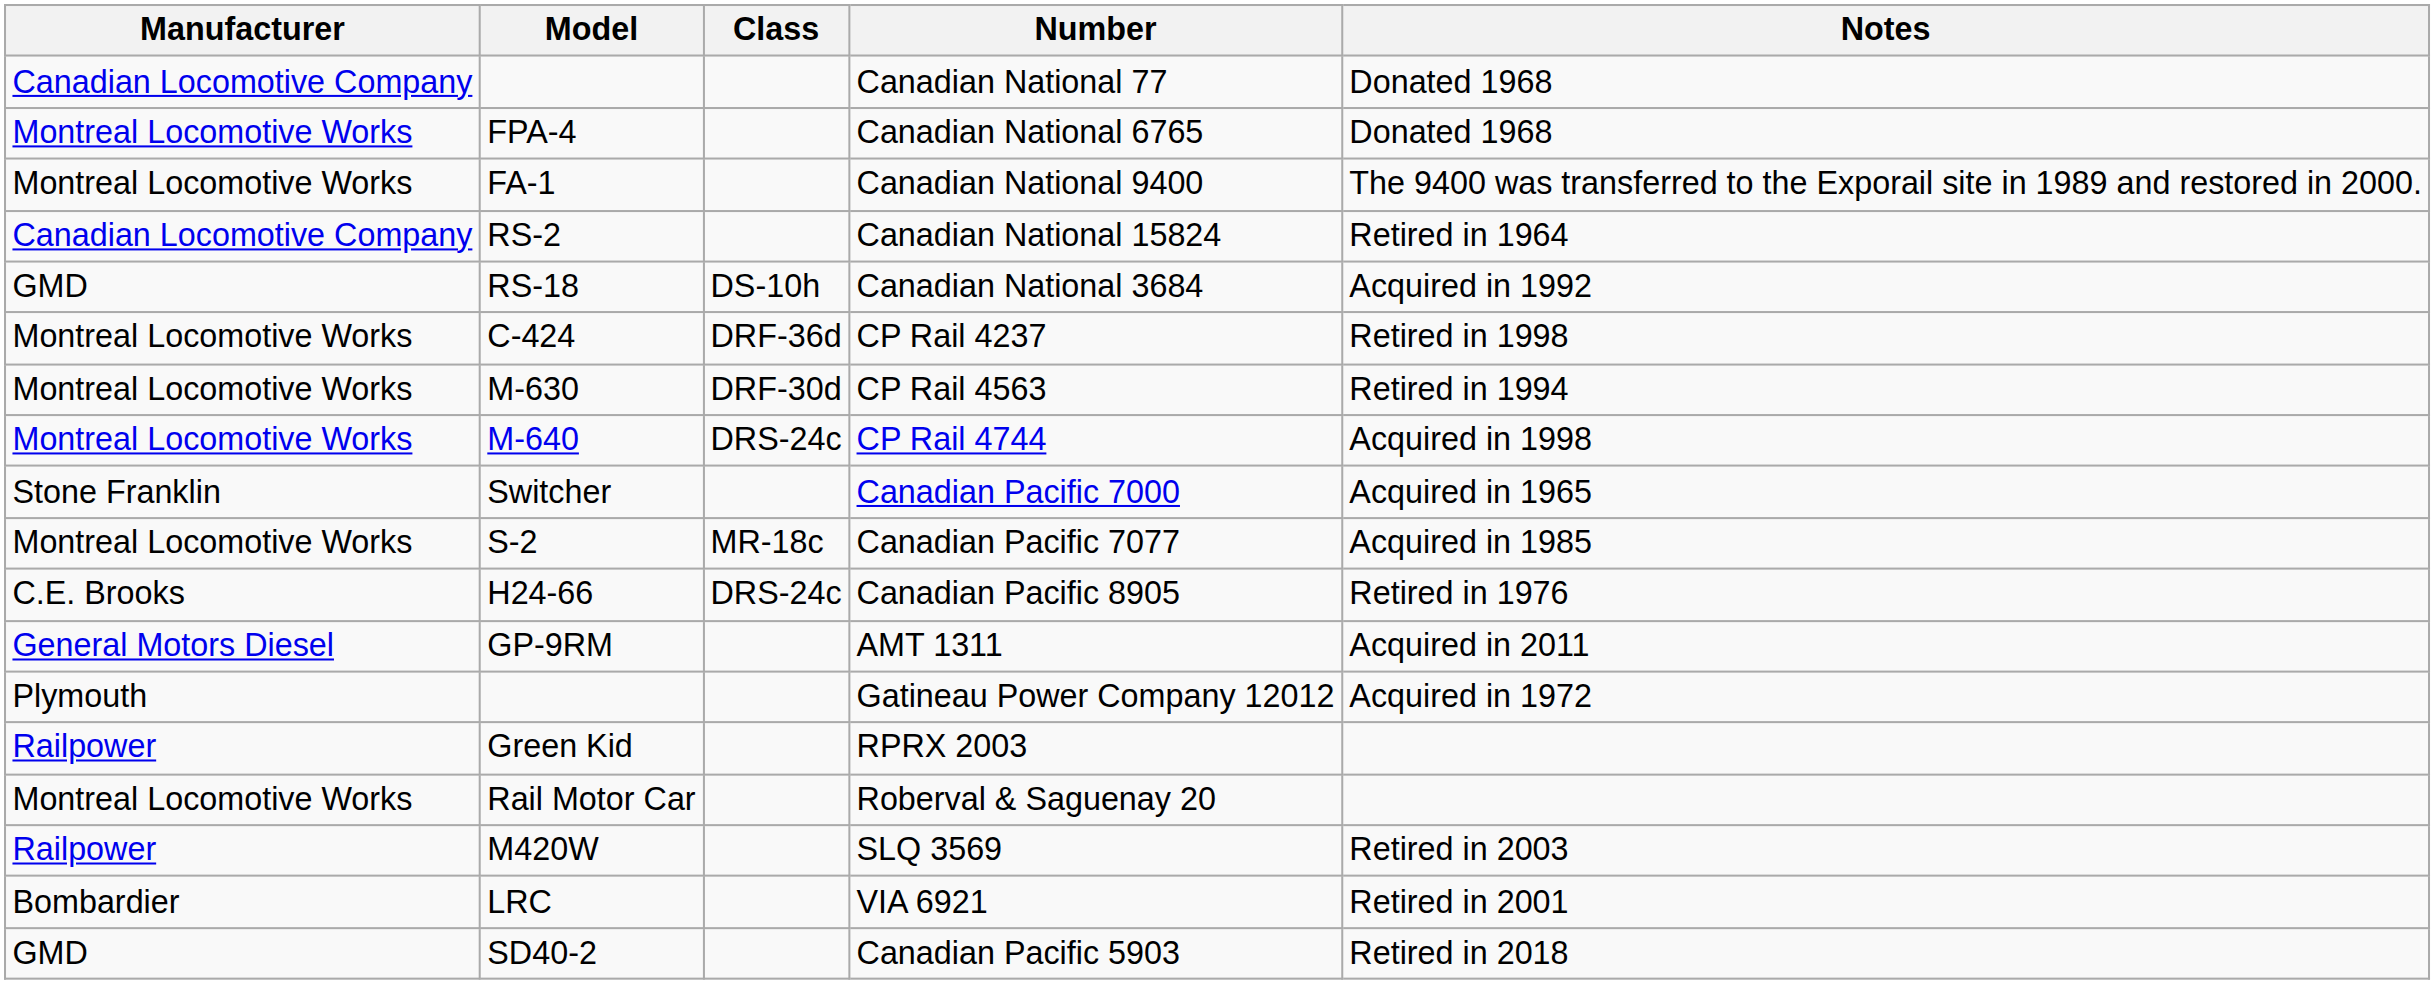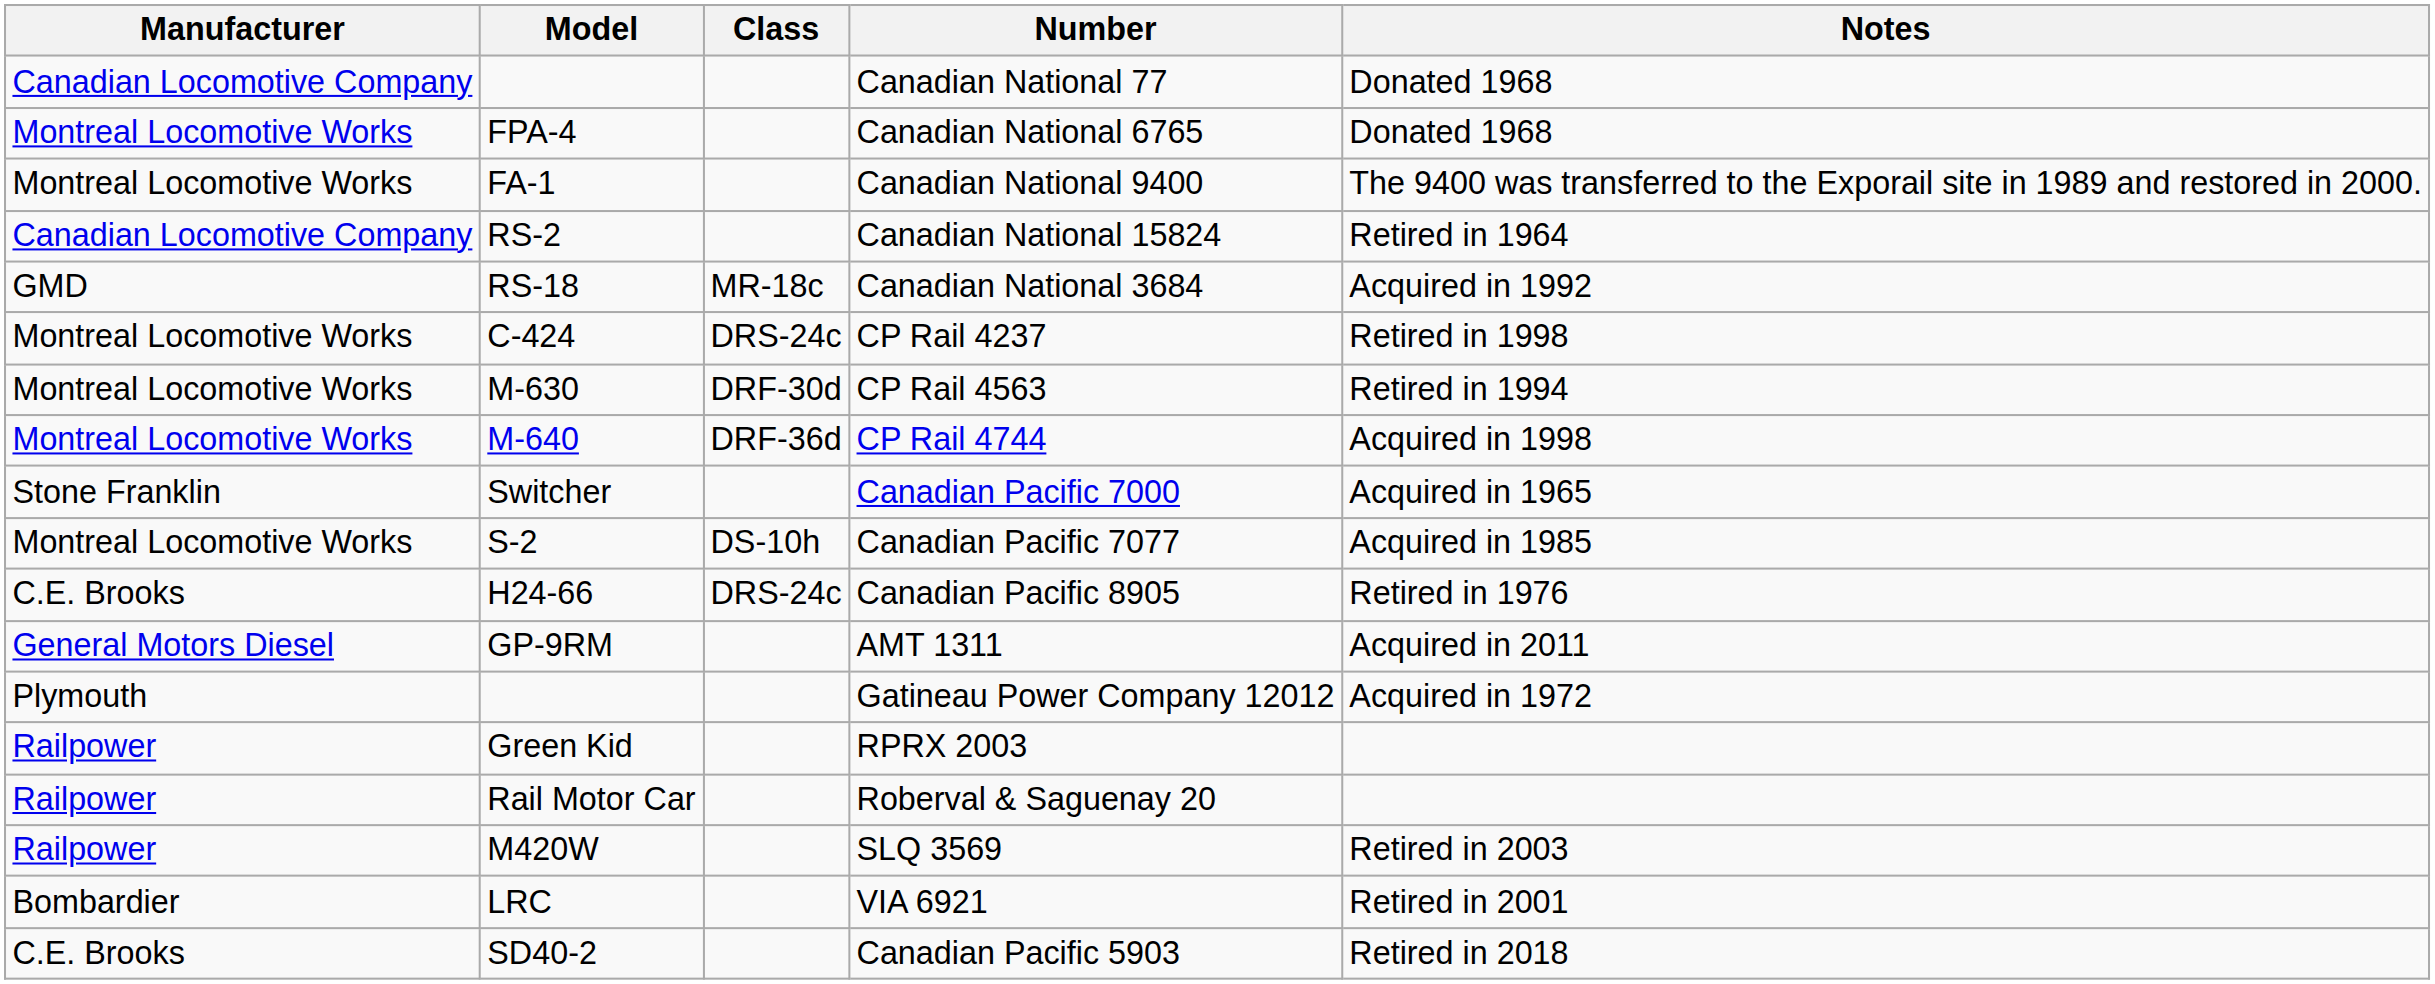Canadian National 3684 | Class: DS-10h -> MR-18c
CP Rail 4237 | Class: DRF-36d -> DRS-24c
CP Rail 4744 | Class: DRS-24c -> DRF-36d
Canadian Pacific 7077 | Class: MR-18c -> DS-10h
Roberval & Saguenay 20 | Manufacturer: Montreal Locomotive Works -> Railpower
Canadian Pacific 5903 | Manufacturer: GMD -> C.E. Brooks
